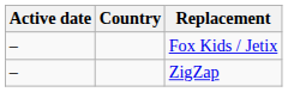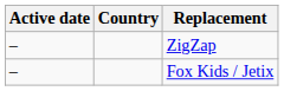rows swapped: Fox Kids / Jetix <-> ZigZap
